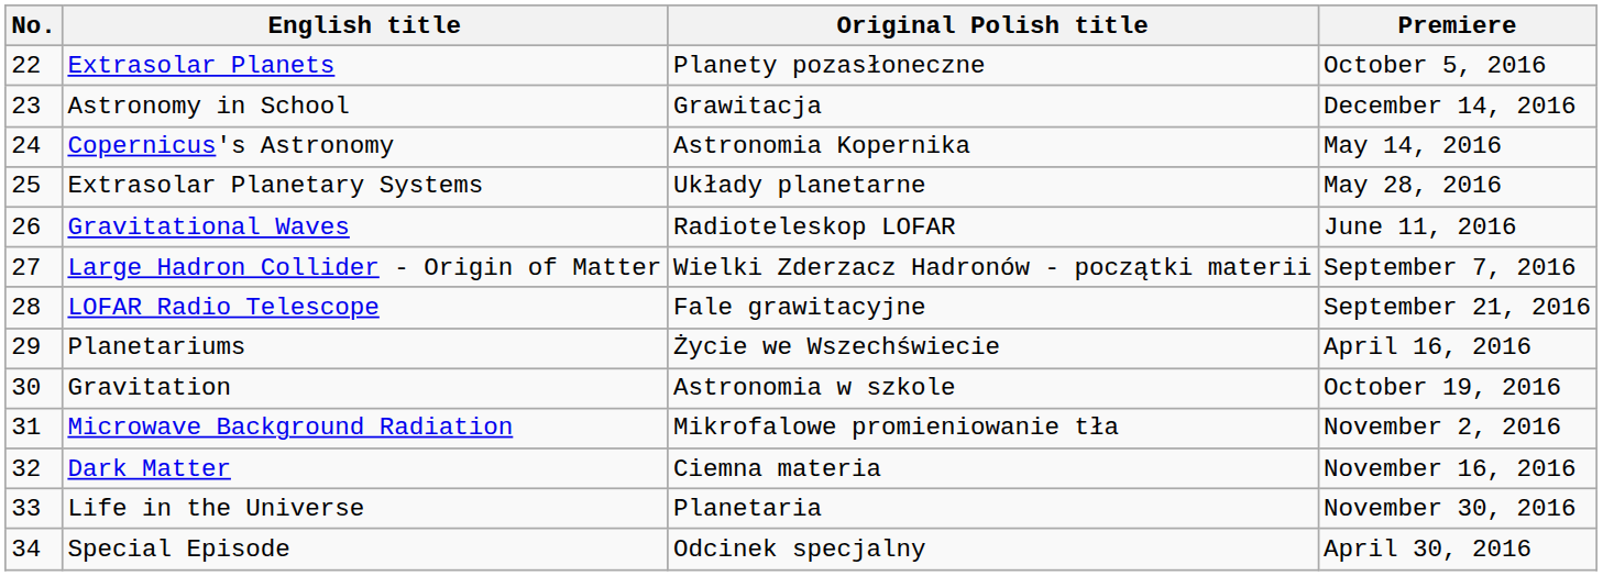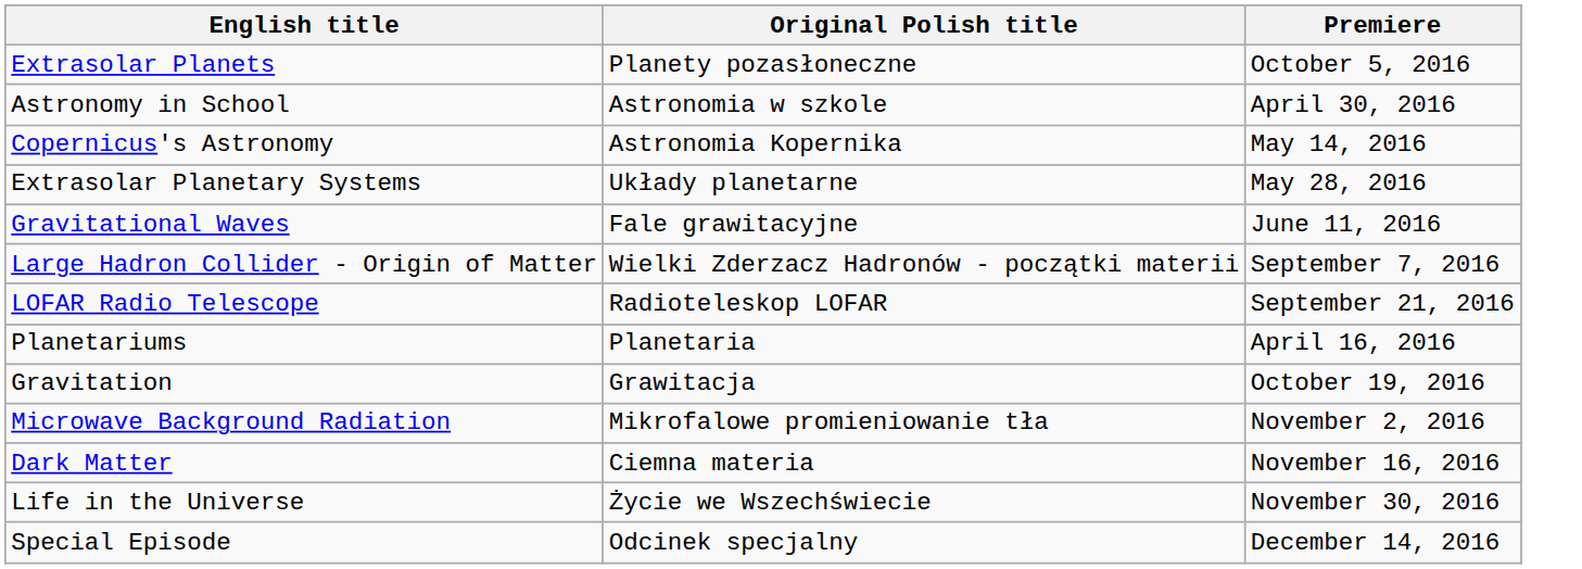- column: No. | 22 | 23 | 24 | 25 | 26 | 27 | 28 | 29 | 30 | 31 | 32 | 33 | 34
Astronomy in School | Original Polish title: Grawitacja -> Astronomia w szkole
Astronomy in School | Premiere: December 14, 2016 -> April 30, 2016
Gravitational Waves | Original Polish title: Radioteleskop LOFAR -> Fale grawitacyjne
LOFAR Radio Telescope | Original Polish title: Fale grawitacyjne -> Radioteleskop LOFAR
Planetariums | Original Polish title: Życie we Wszechświecie -> Planetaria
Gravitation | Original Polish title: Astronomia w szkole -> Grawitacja
Life in the Universe | Original Polish title: Planetaria -> Życie we Wszechświecie
Special Episode | Premiere: April 30, 2016 -> December 14, 2016
